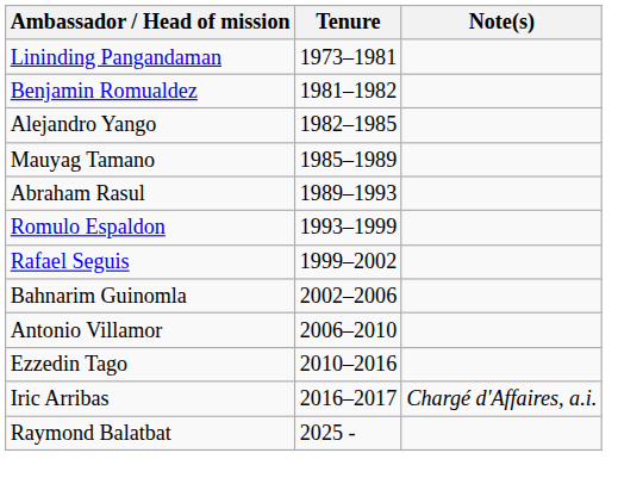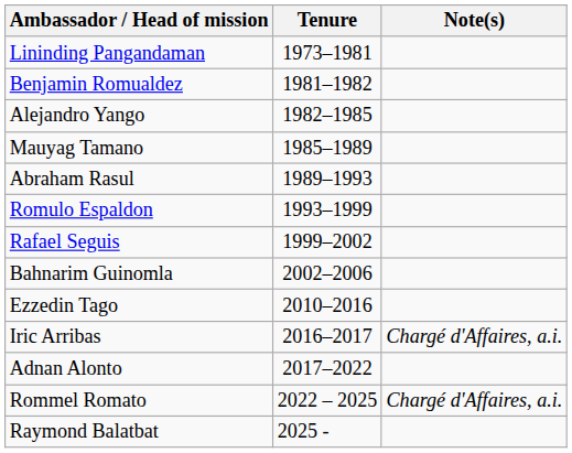- row: Antonio Villamor | 2006–2010
+ row: Adnan Alonto | 2017–2022
+ row: Rommel Romato | 2022 – 2025 | Chargé d'Affaires, a.i.
